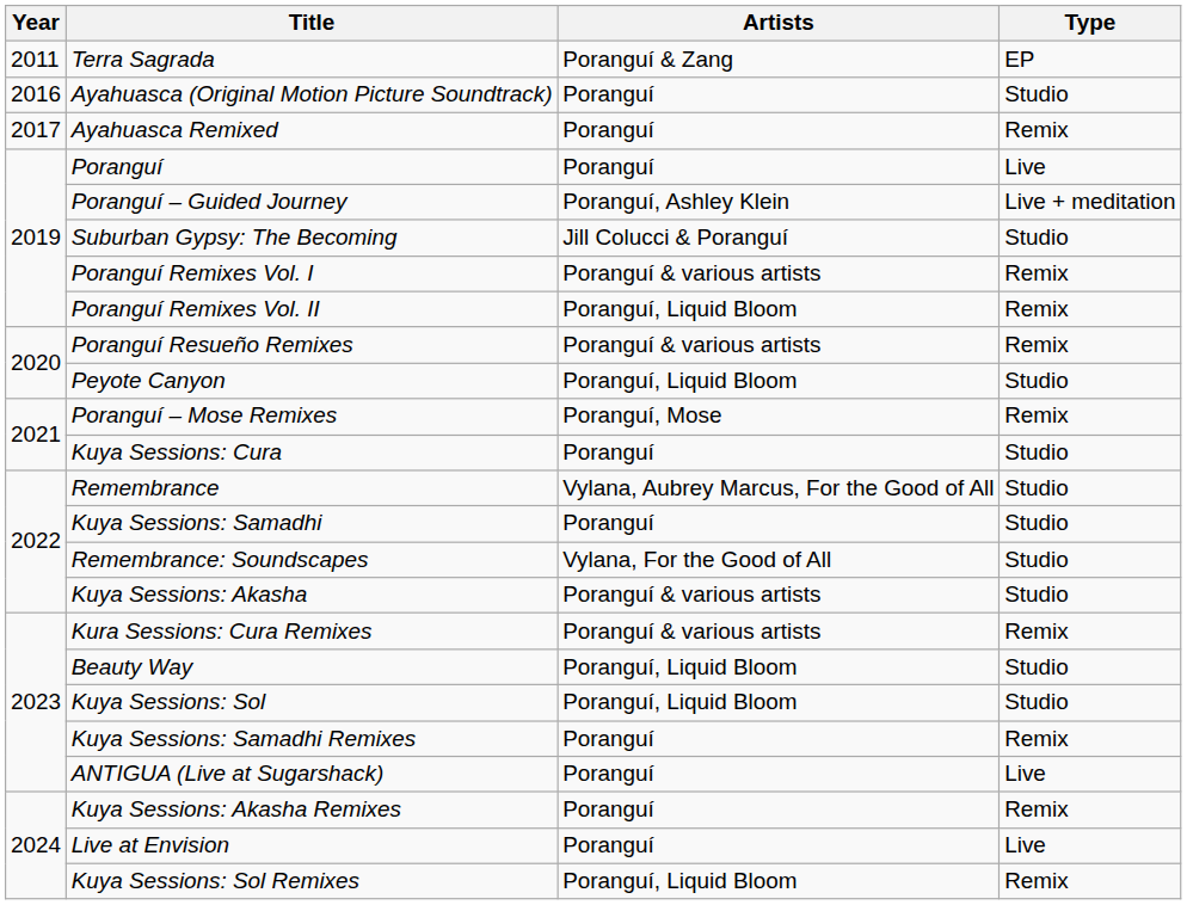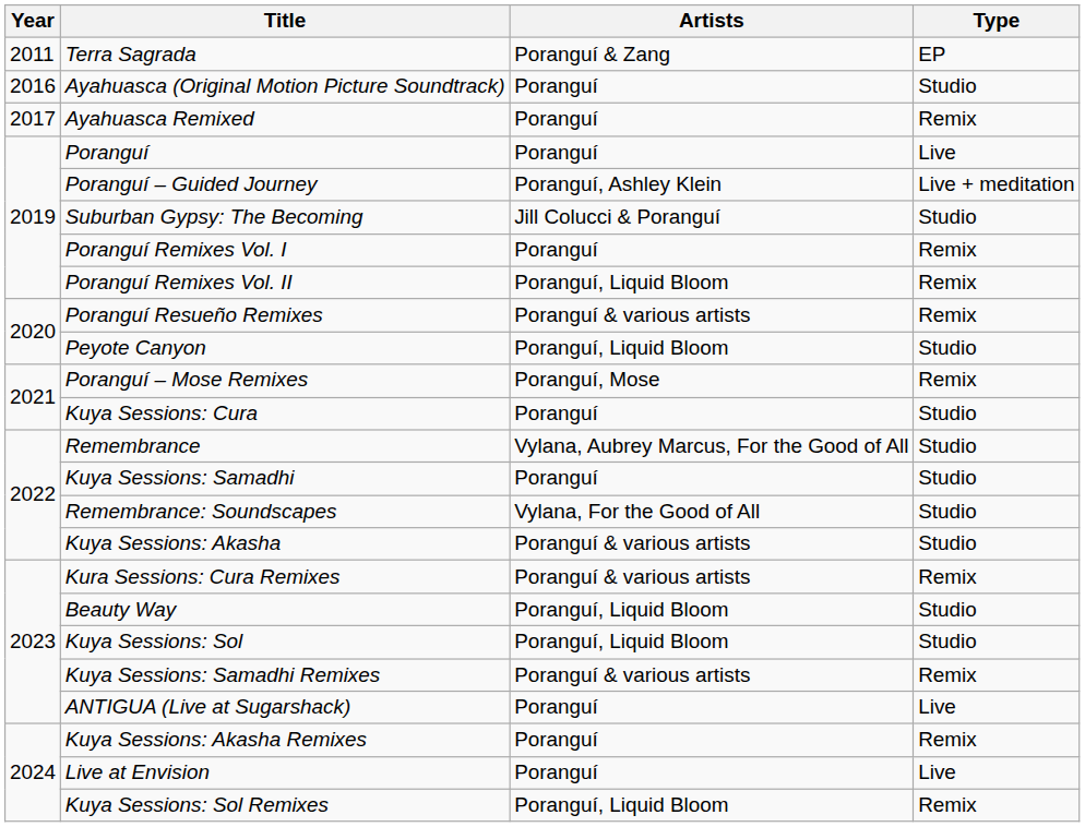Poranguí Remixes Vol. I | Artists: Poranguí & various artists -> Poranguí
Kuya Sessions: Samadhi Remixes | Artists: Poranguí -> Poranguí & various artists
